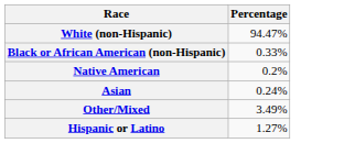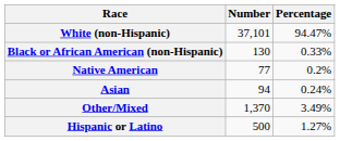+ column: Number | 37,101 | 130 | 77 | 94 | 1,370 | 500
